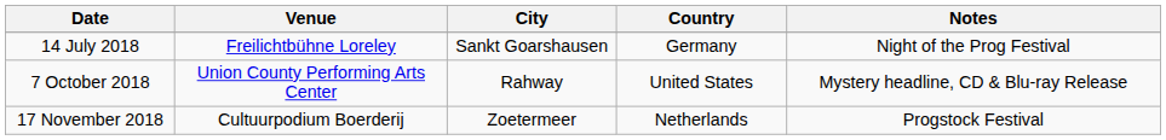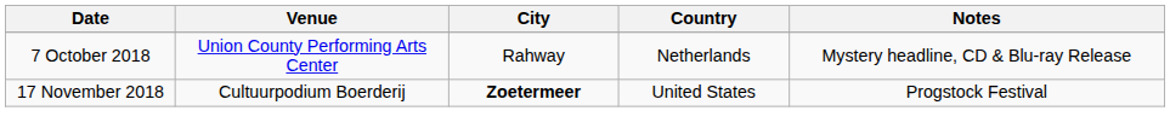- row: 14 July 2018 | Freilichtbühne Loreley | Sankt Goarshausen | Germany | Night of the Prog Festival
7 October 2018 | Country: United States -> Netherlands
17 November 2018 | City: normal -> bold
17 November 2018 | Country: Netherlands -> United States
